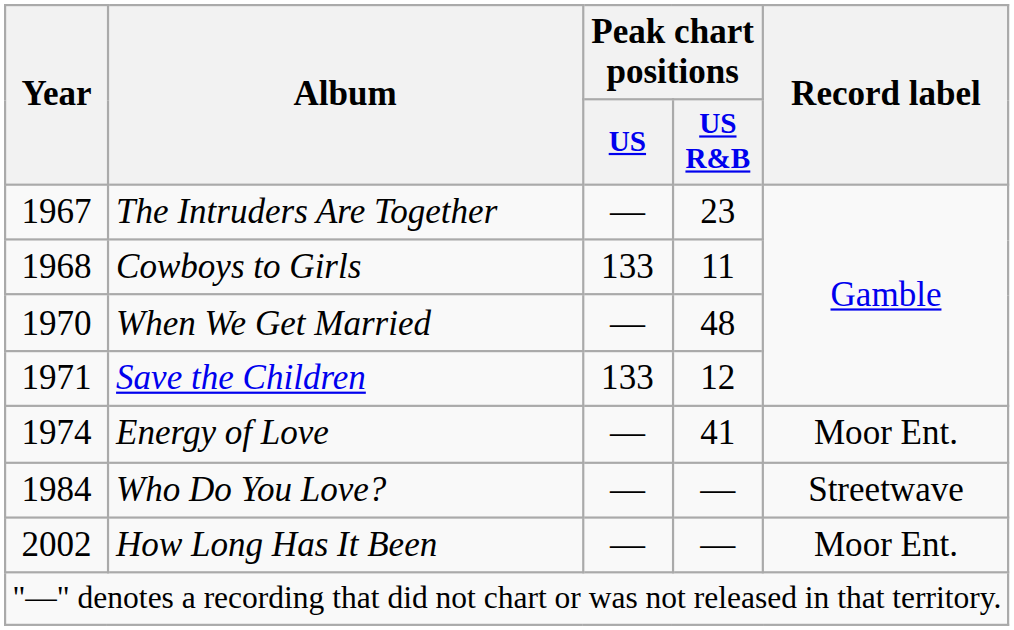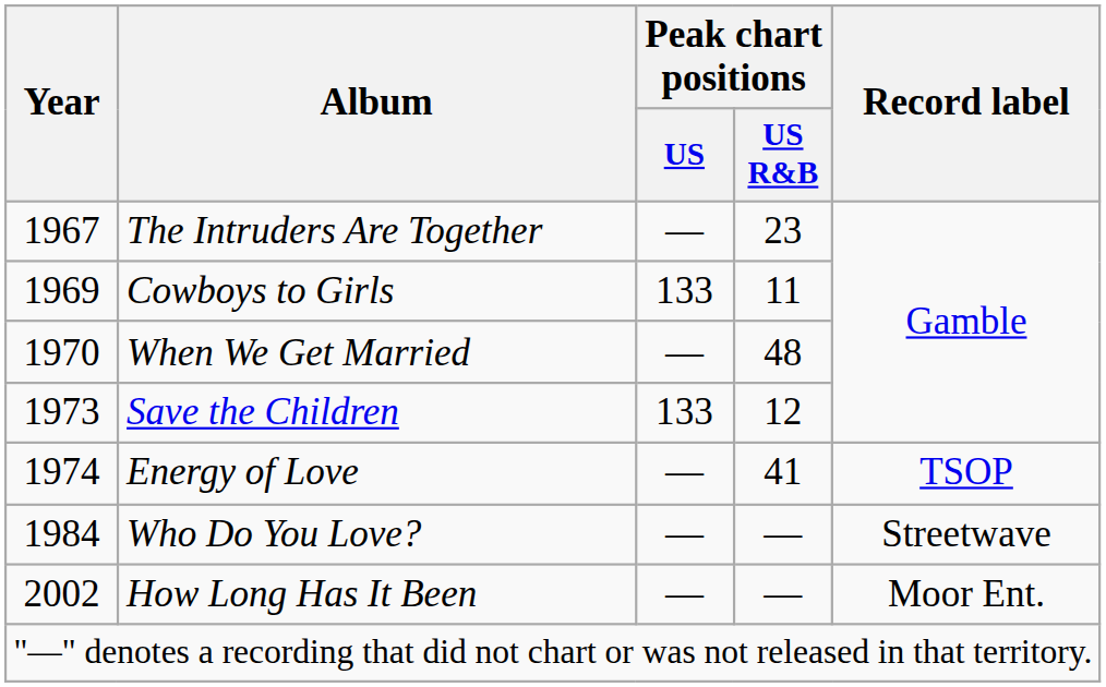Cowboys to Girls | Year: 1968 -> 1969
Save the Children | Year: 1971 -> 1973
Energy of Love | Record label: Moor Ent. -> TSOP
